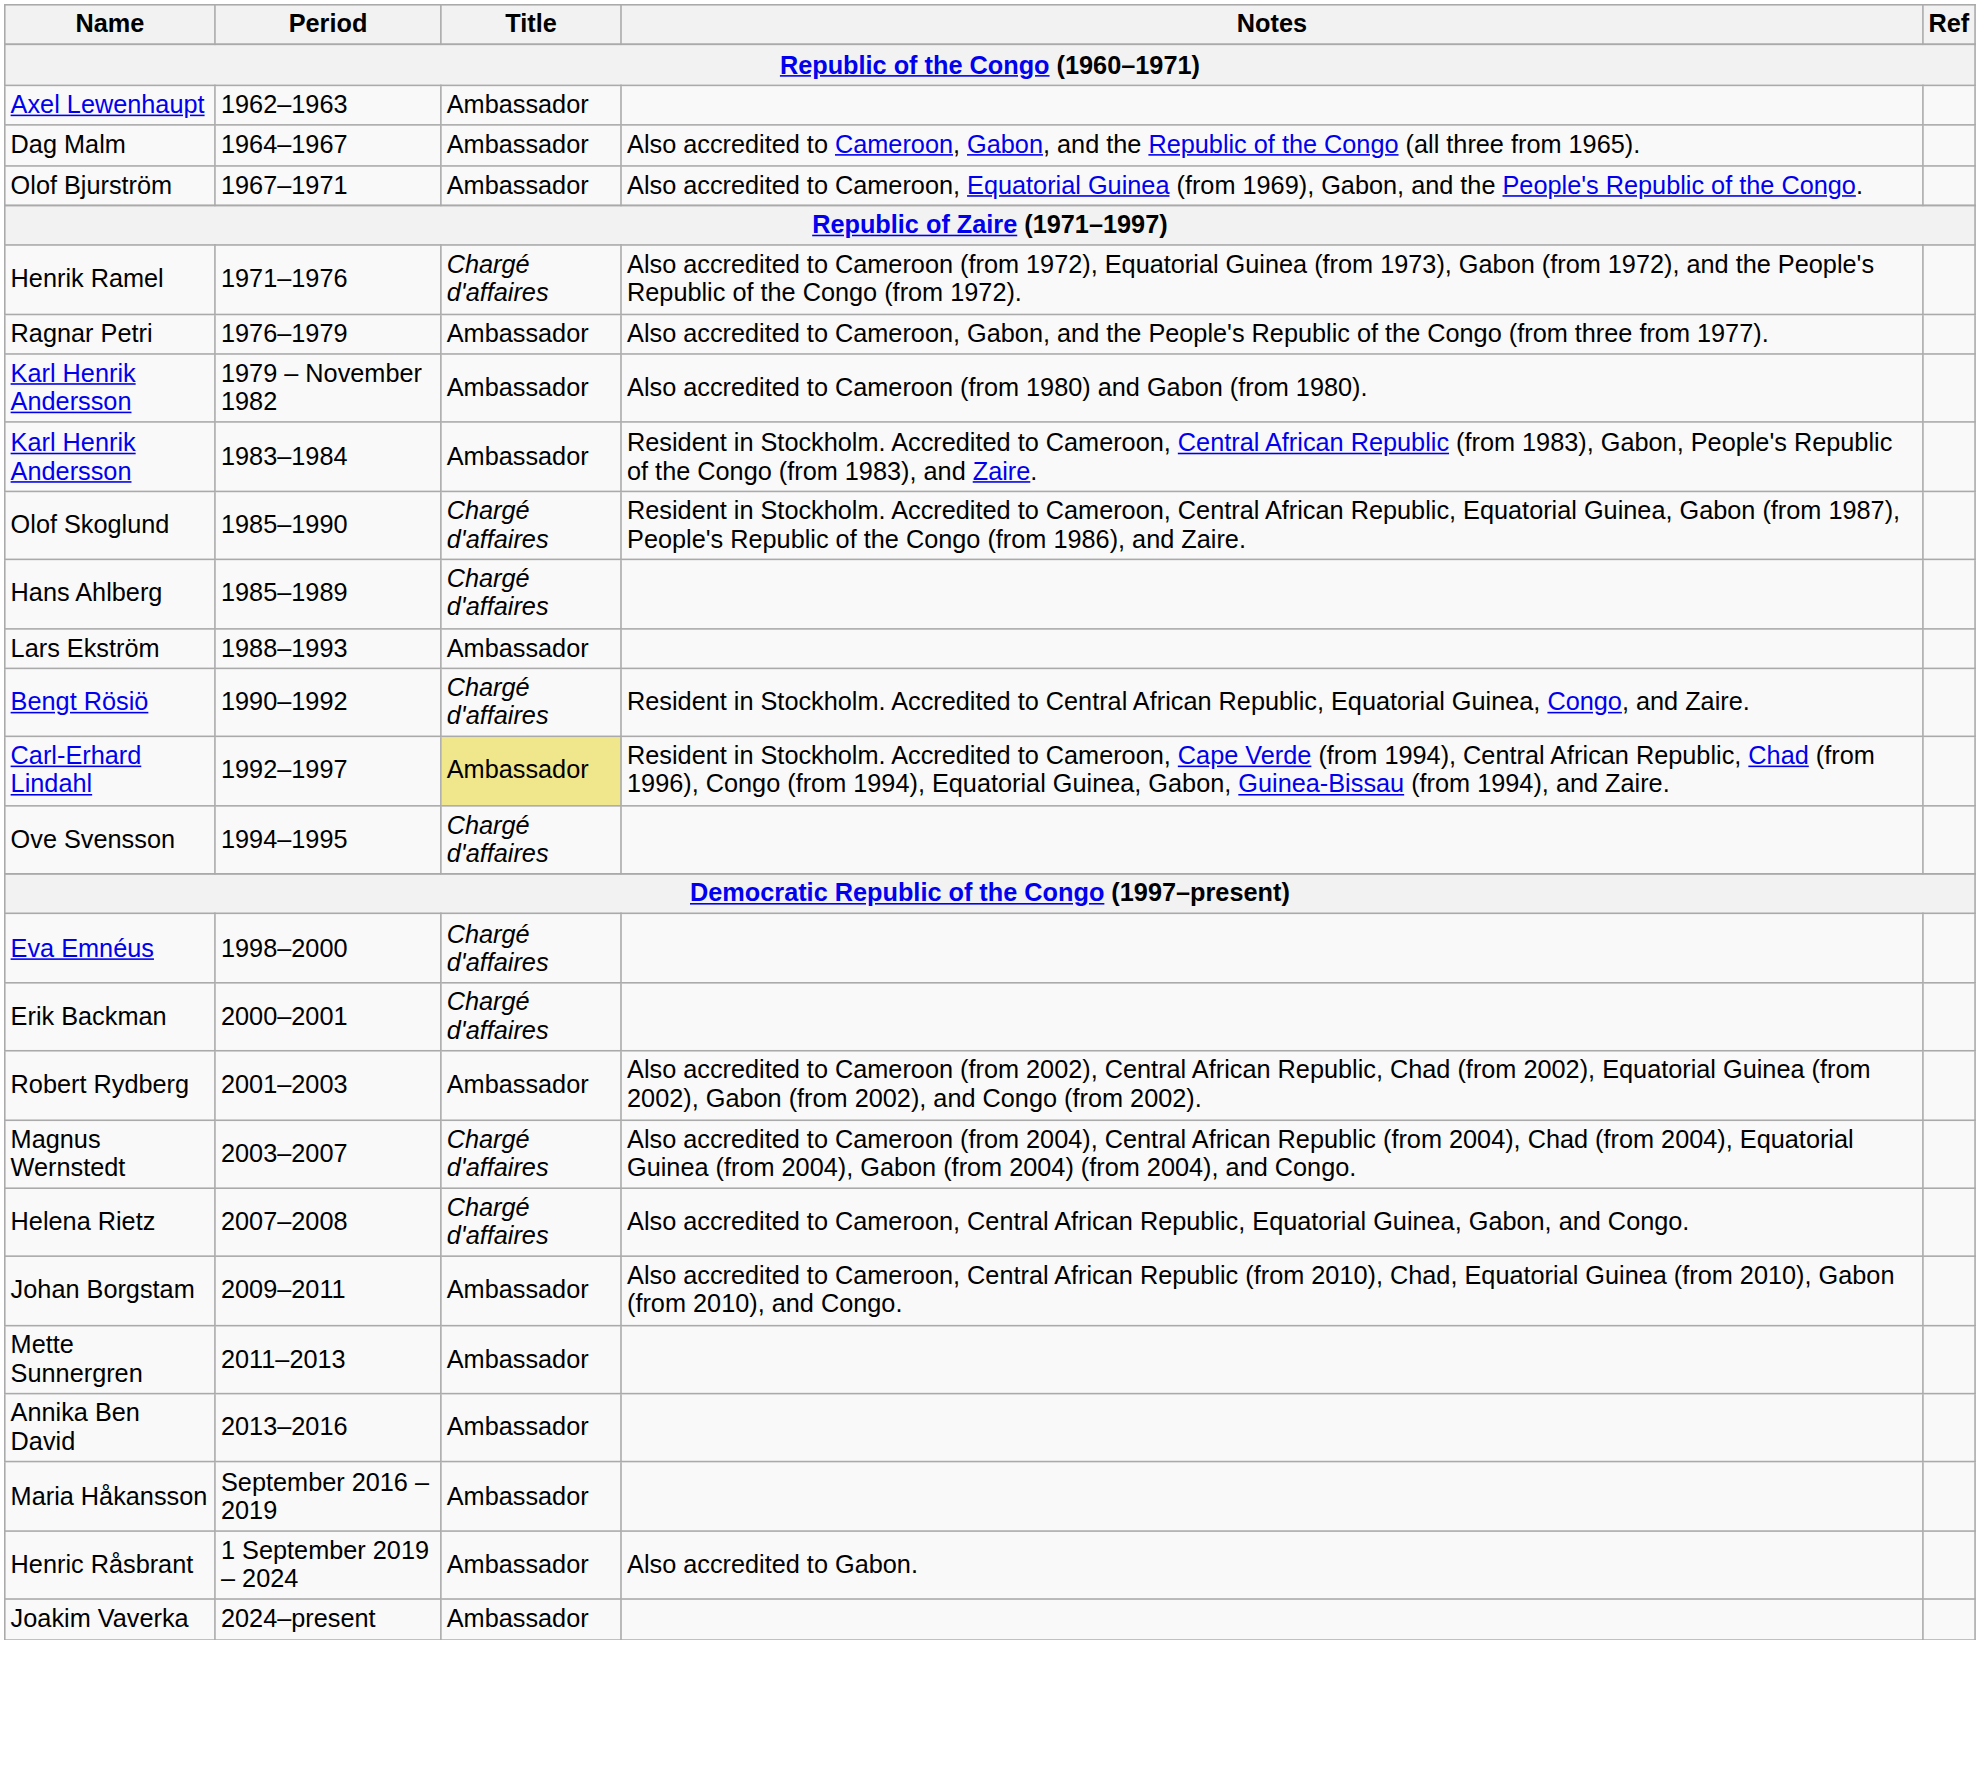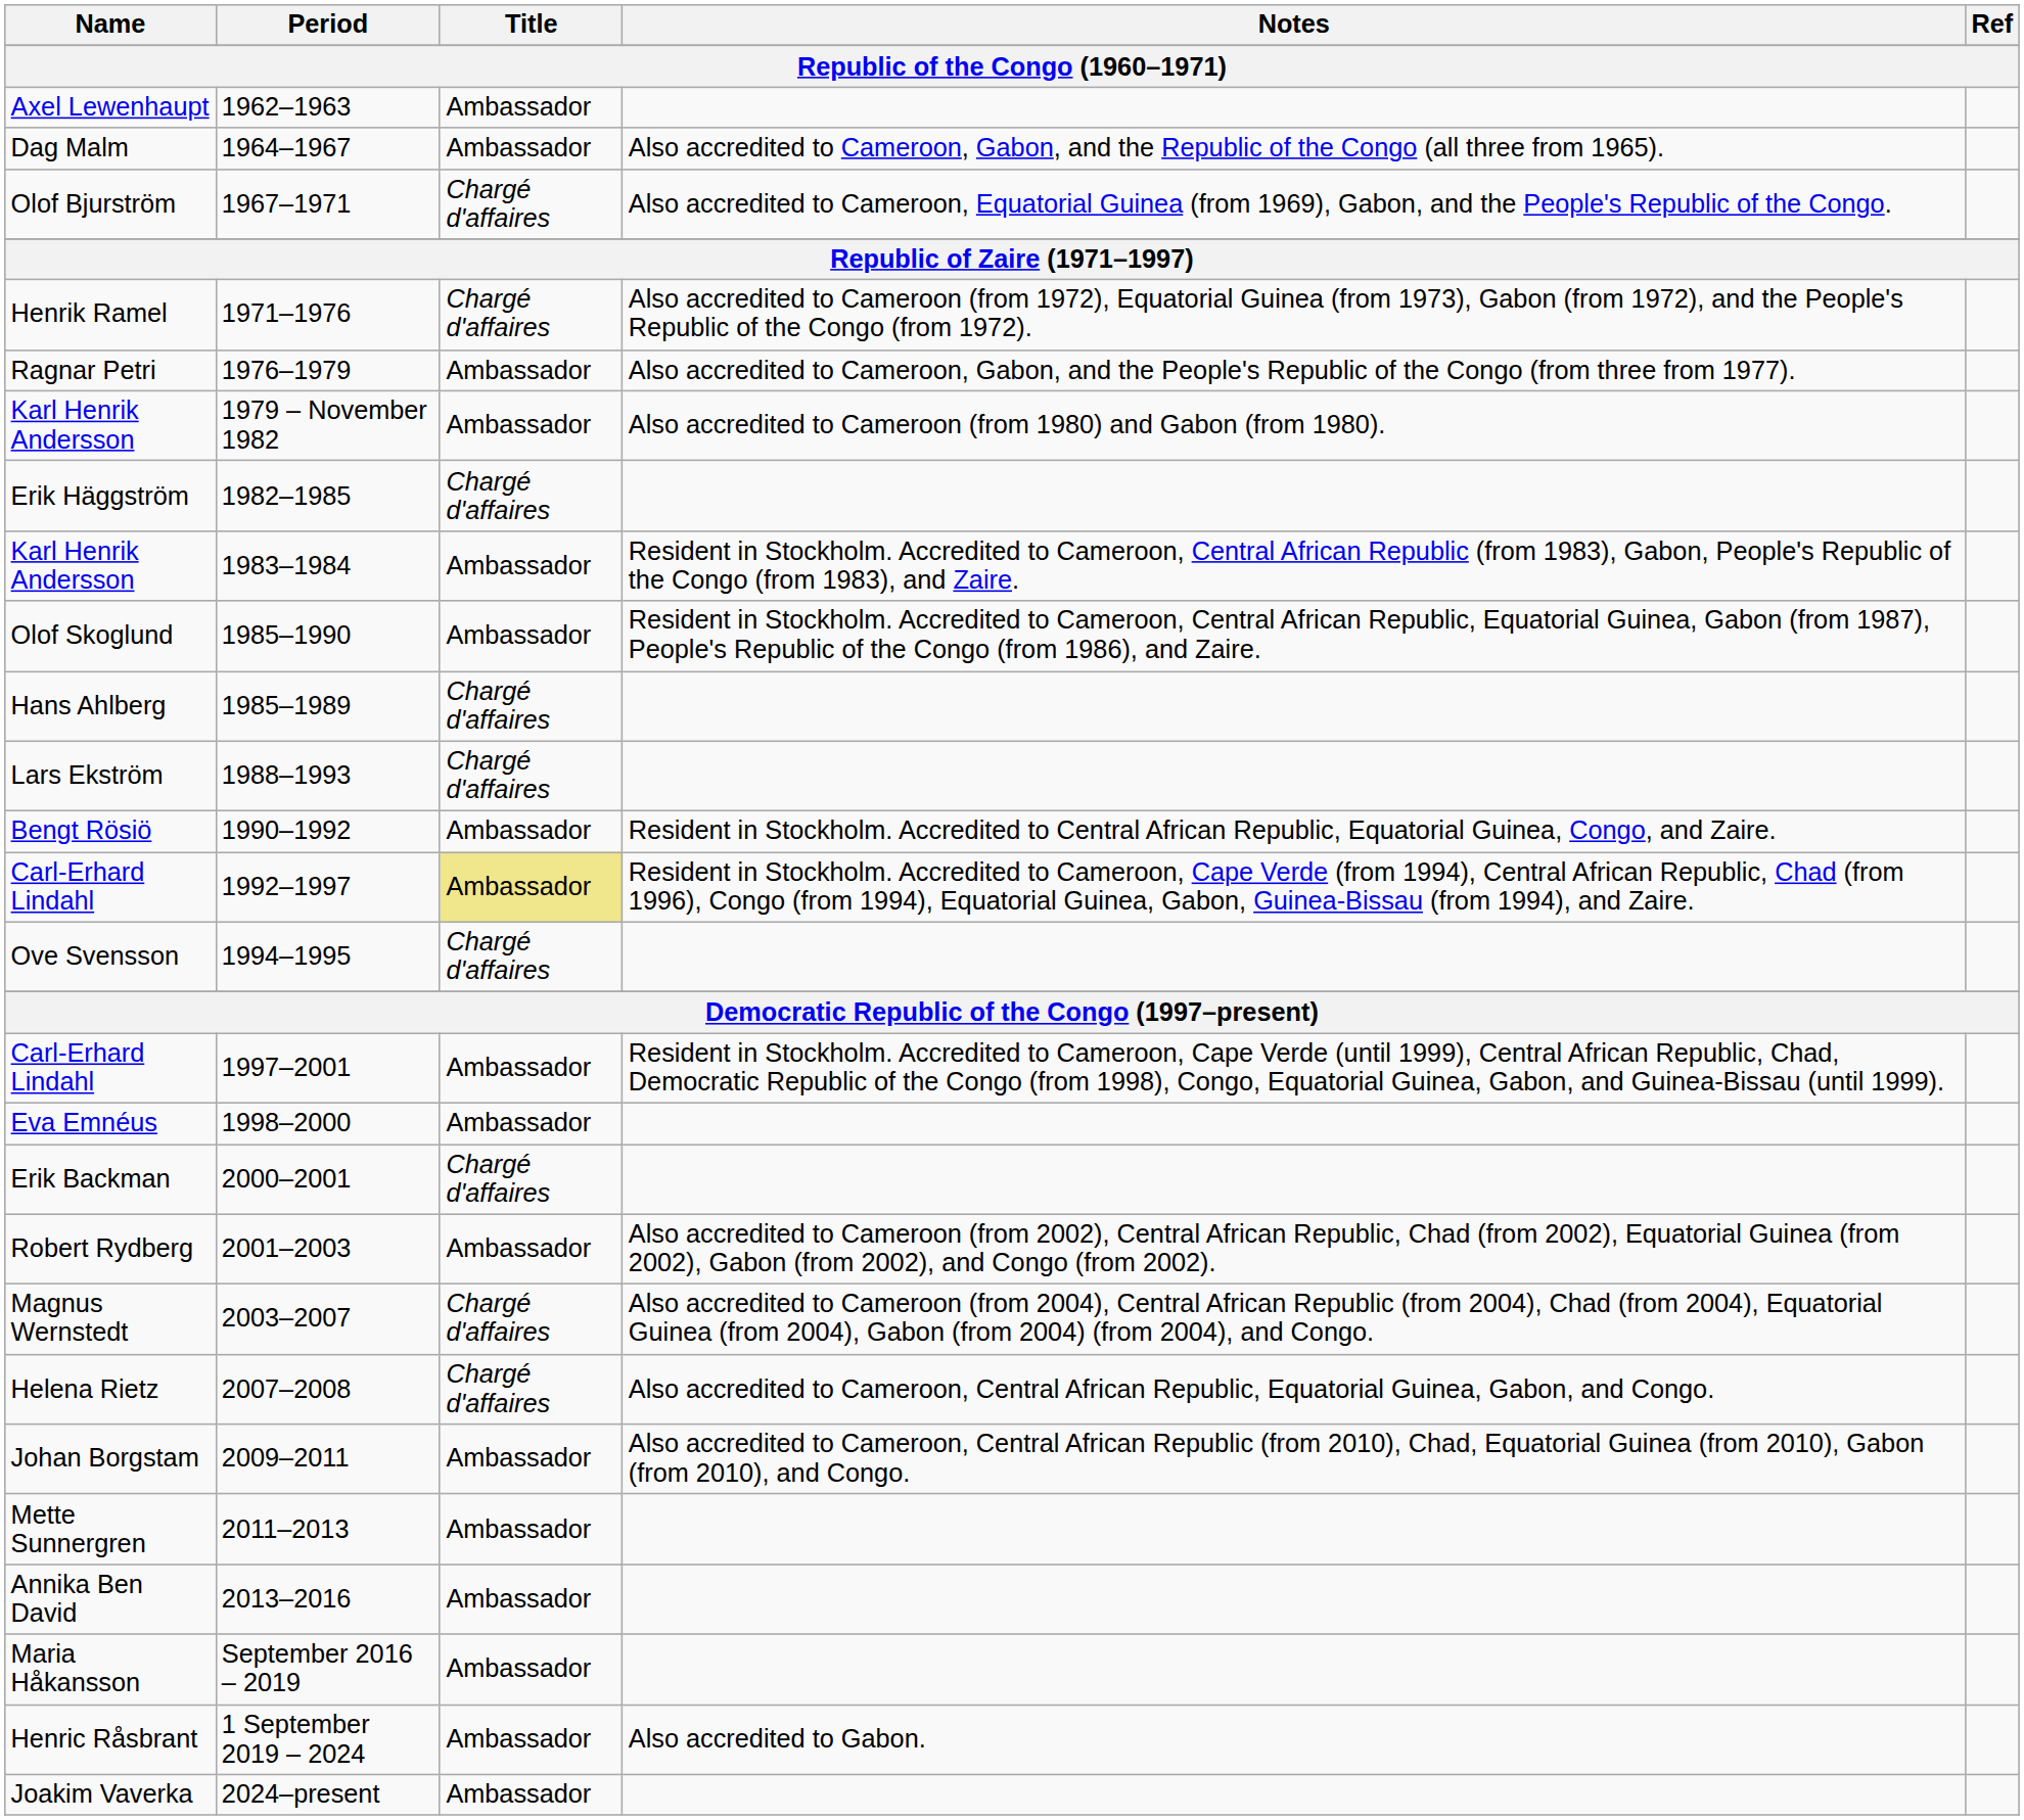Olof Bjurström | Title: Ambassador -> Chargé d'affaires
+ row: Erik Häggström | 1982–1985 | Chargé d'affaires
Olof Skoglund | Title: Chargé d'affaires -> Ambassador
Lars Ekström | Title: Ambassador -> Chargé d'affaires
Bengt Rösiö | Title: Chargé d'affaires -> Ambassador
+ row: Carl-Erhard Lindahl | 1997–2001 | Ambassador | Resident in Stockholm. Accredited to Cameroon, Cape Verde (until 1999), Central African Republic, Chad, Democratic Republic of the Congo (from 1998), Congo, Equatorial Guinea, Gabon, and Guinea-Bissau (until 1999).
Eva Emnéus | Title: Chargé d'affaires -> Ambassador
